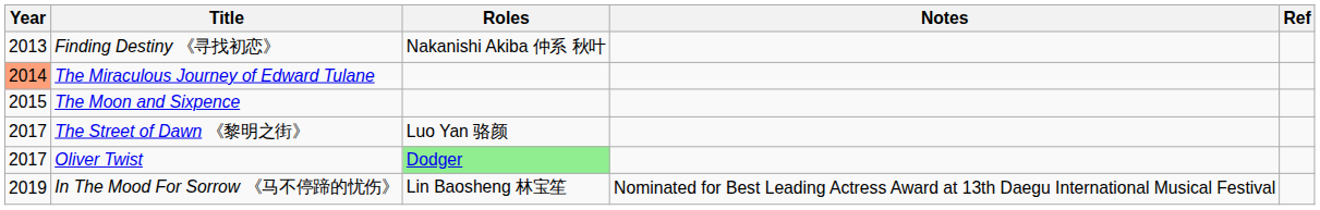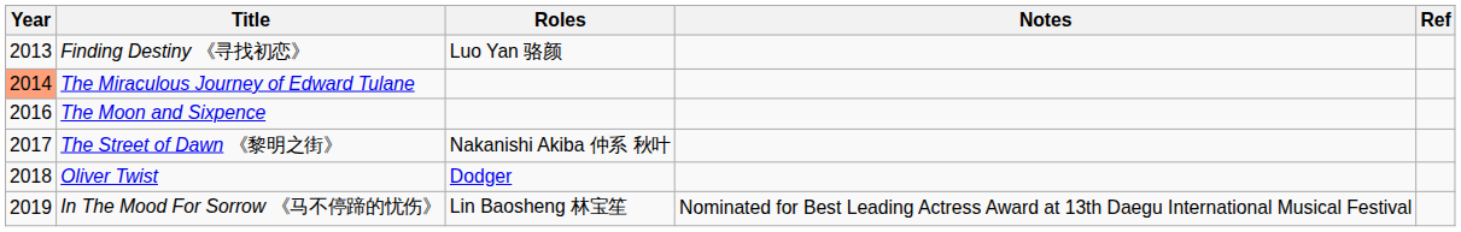Finding Destiny 《寻找初恋》 | Roles: Nakanishi Akiba 仲系 秋叶 -> Luo Yan 骆颜
The Moon and Sixpence | Year: 2015 -> 2016
The Street of Dawn 《黎明之街》 | Roles: Luo Yan 骆颜 -> Nakanishi Akiba 仲系 秋叶
Oliver Twist | Year: 2017 -> 2018
Oliver Twist | Roles: lightgreen background -> no background
